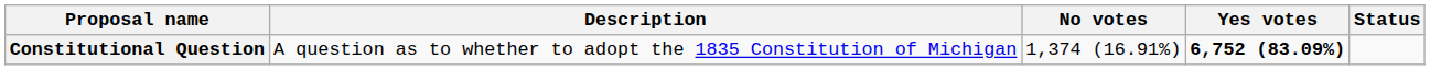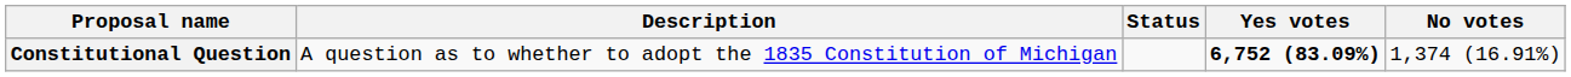columns swapped: Status <-> No votes
